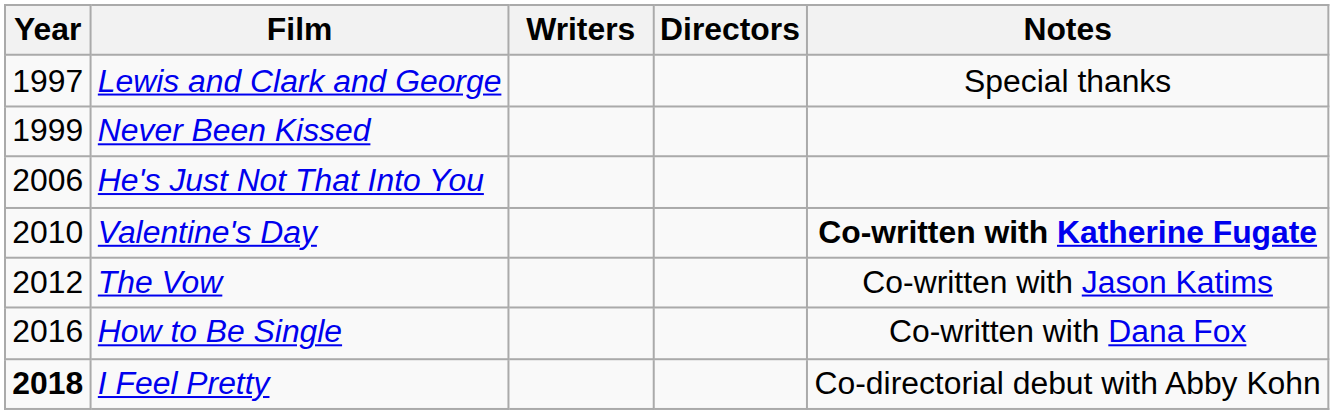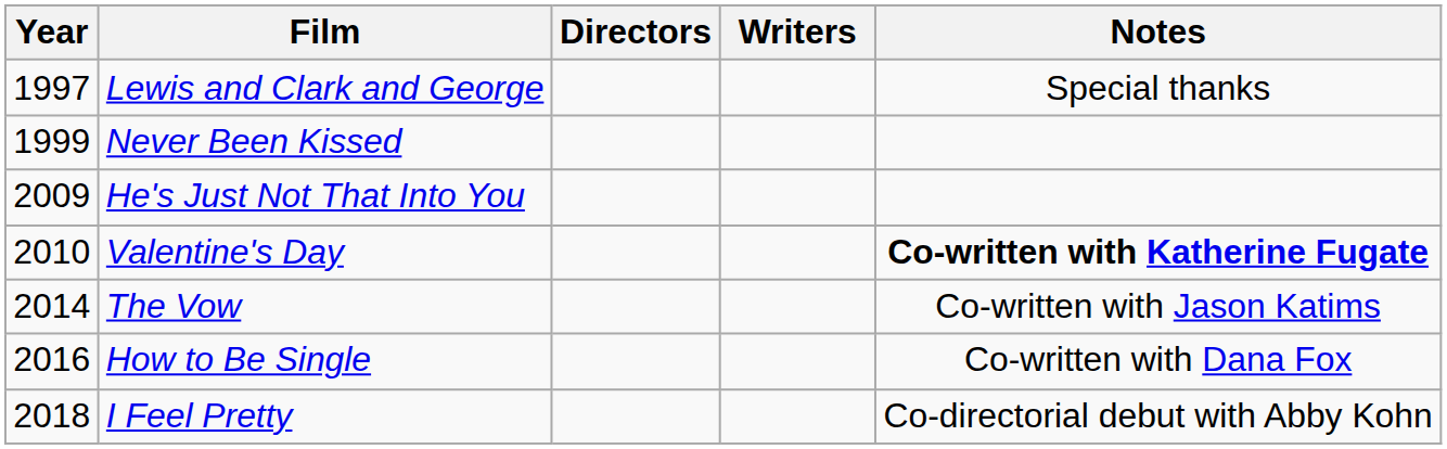columns swapped: Directors <-> Writers
He's Just Not That Into You | Year: 2006 -> 2009
The Vow | Year: 2012 -> 2014
I Feel Pretty | Year: bold -> normal
